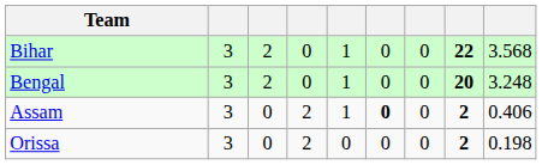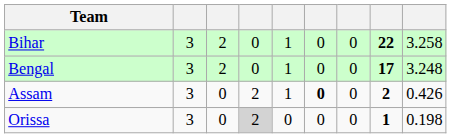Bihar | column 9: 3.568 -> 3.258
Bengal | column 8: 20 -> 17
Assam | column 9: 0.406 -> 0.426
Orissa | column 4: no background -> lightgrey background
Orissa | column 8: 2 -> 1
